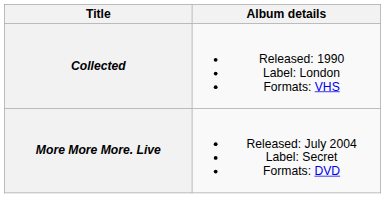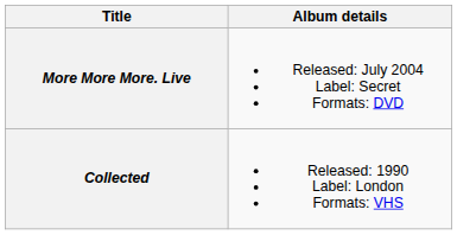rows swapped: Collected <-> More More More. Live
